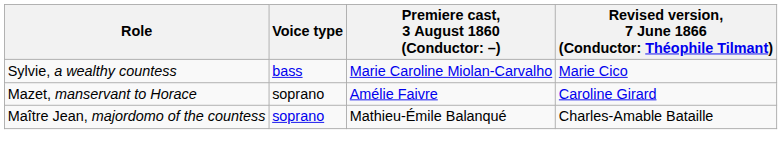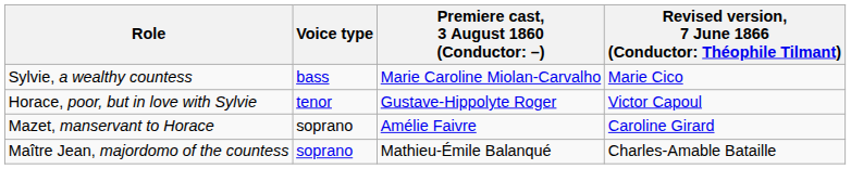+ row: Horace, poor, but in love with Sylvie | tenor | Gustave-Hippolyte Roger | Victor Capoul
